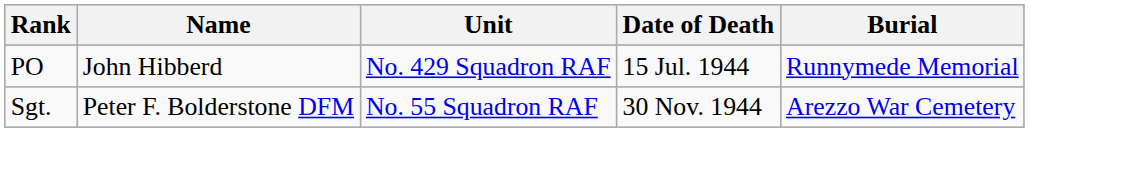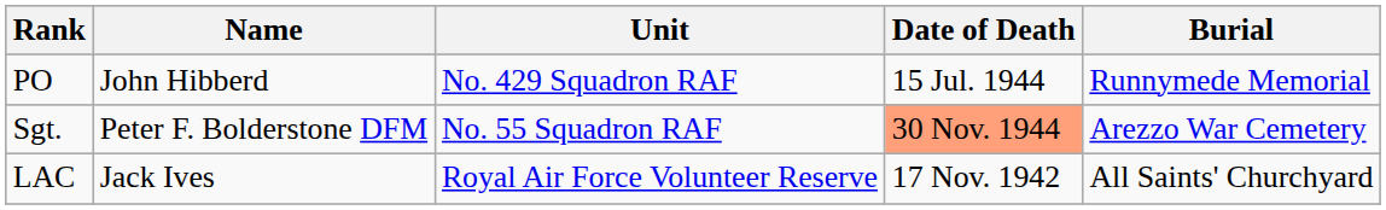Sgt. | Date of Death: no background -> lightsalmon background
+ row: LAC | Jack Ives | Royal Air Force Volunteer Reserve | 17 Nov. 1942 | All Saints' Churchyard
